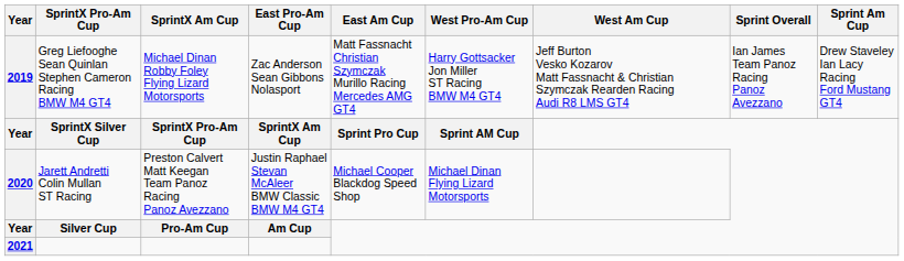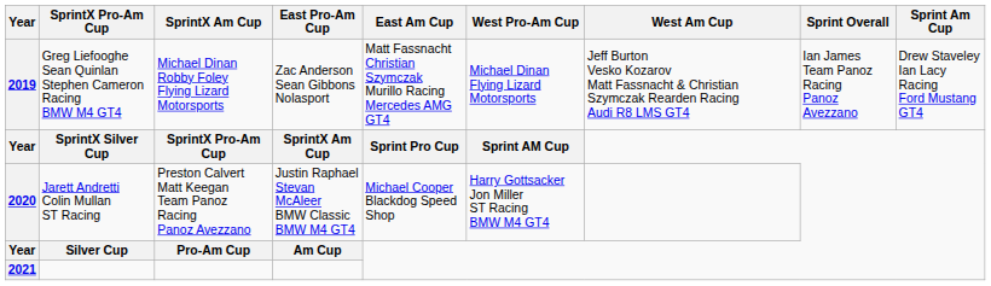2019 | West Pro-Am Cup: Harry Gottsacker Jon Miller ST Racing BMW M4 GT4 -> Michael Dinan Flying Lizard Motorsports
2020 | West Pro-Am Cup: Michael Dinan Flying Lizard Motorsports -> Harry Gottsacker Jon Miller ST Racing BMW M4 GT4
